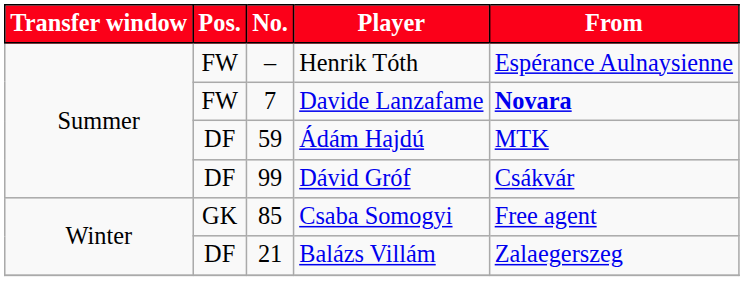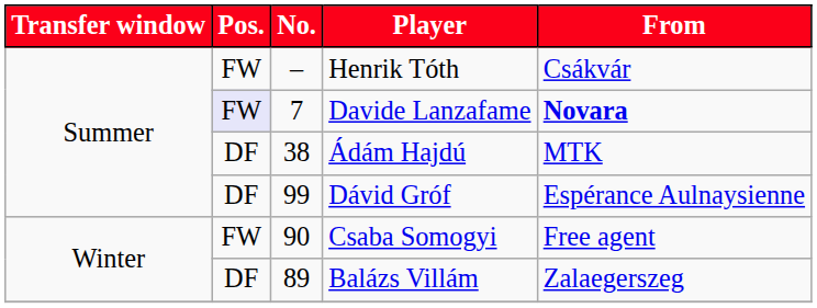Henrik Tóth | From: Espérance Aulnaysienne -> Csákvár
Davide Lanzafame | Pos.: no background -> lavender background
Ádám Hajdú | No.: 59 -> 38
Dávid Gróf | From: Csákvár -> Espérance Aulnaysienne
Csaba Somogyi | Pos.: GK -> FW
Csaba Somogyi | No.: 85 -> 90
Balázs Villám | No.: 21 -> 89
